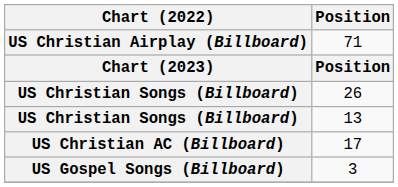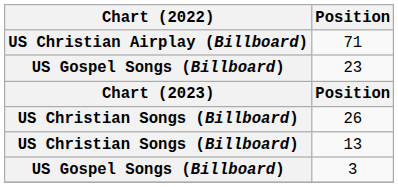+ row: US Gospel Songs (Billboard) | 23
- row: US Christian AC (Billboard) | 17
